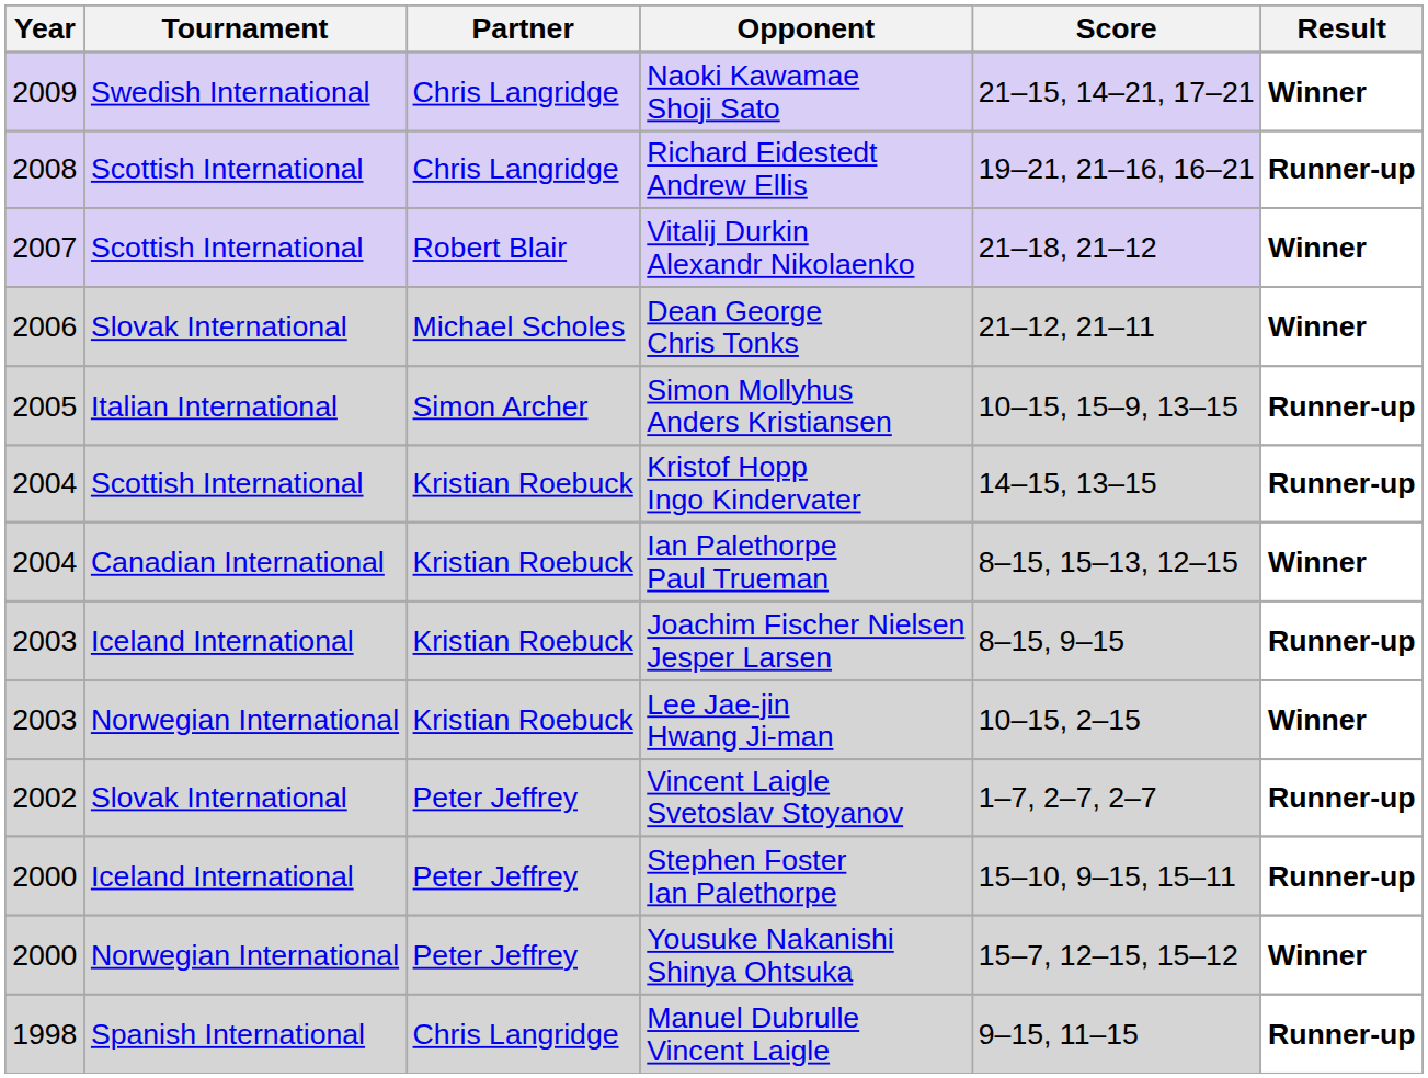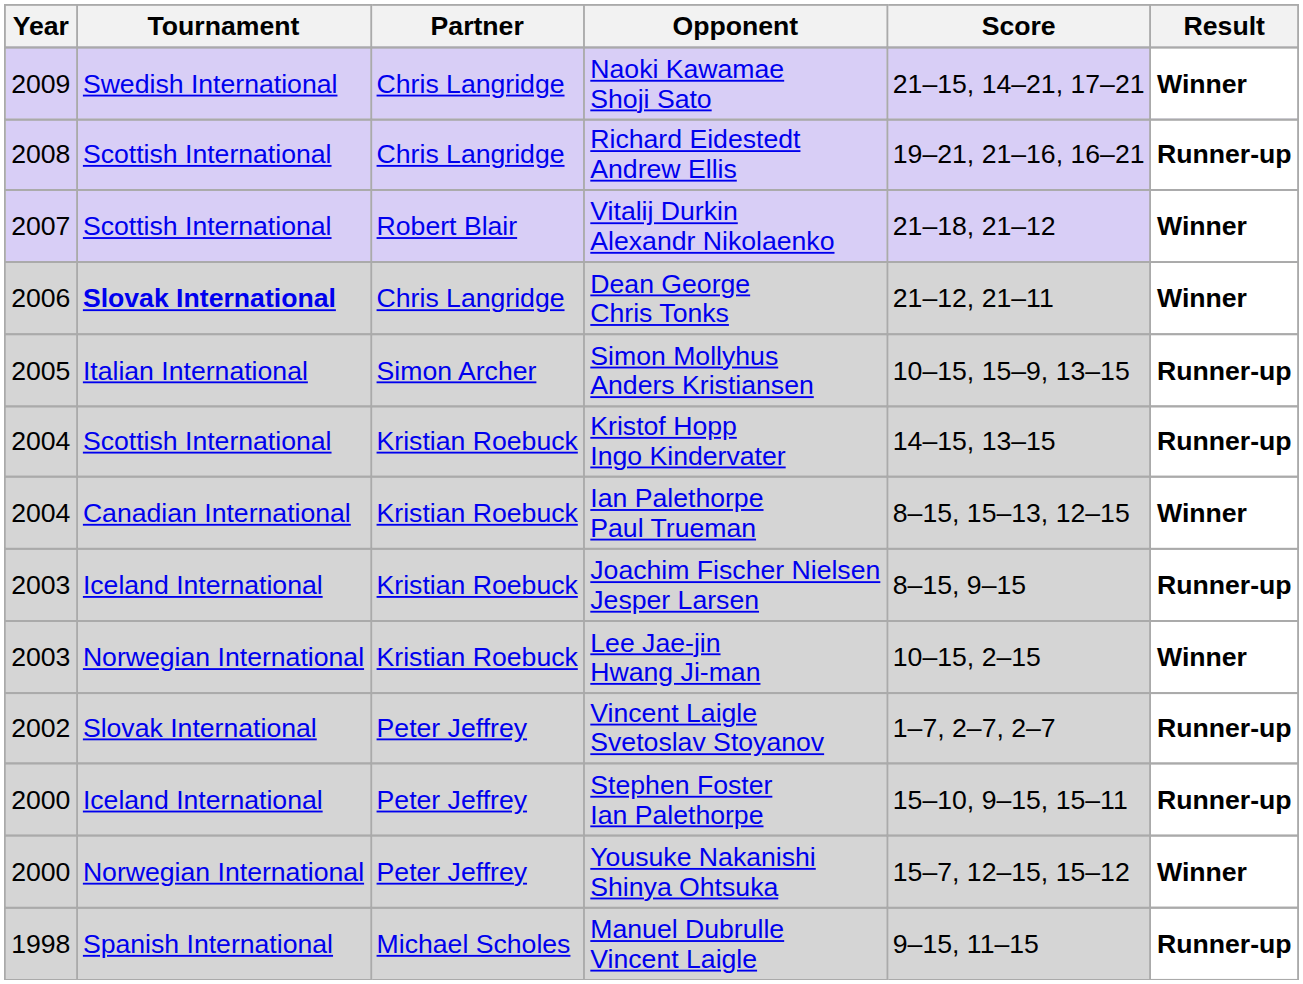Dean George Chris Tonks | Tournament: normal -> bold
Dean George Chris Tonks | Partner: Michael Scholes -> Chris Langridge
Manuel Dubrulle Vincent Laigle | Partner: Chris Langridge -> Michael Scholes
